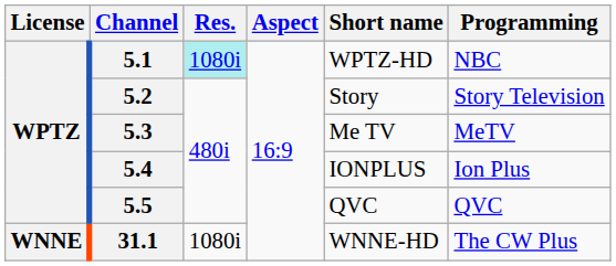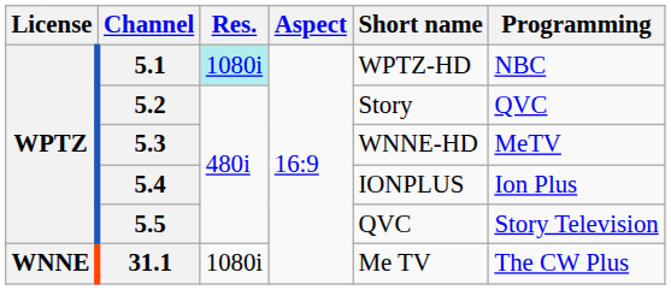5.2 | Programming: Story Television -> QVC
5.3 | Short name: Me TV -> WNNE-HD
5.5 | Programming: QVC -> Story Television
31.1 | Short name: WNNE-HD -> Me TV
